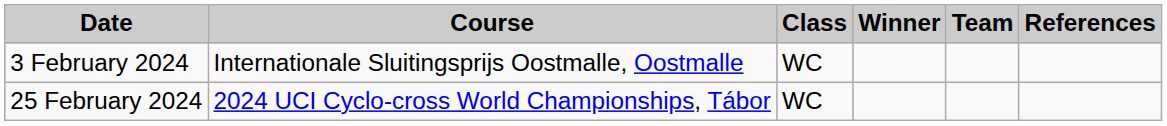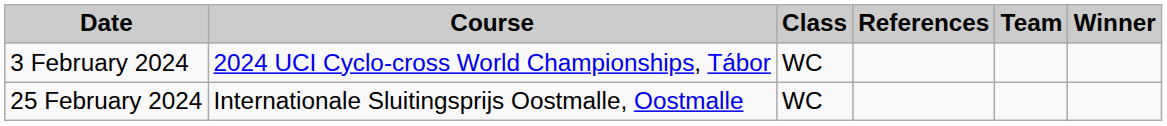columns swapped: Winner <-> References
3 February 2024 | Course: Internationale Sluitingsprijs Oostmalle, Oostmalle -> 2024 UCI Cyclo-cross World Championships, Tábor
25 February 2024 | Course: 2024 UCI Cyclo-cross World Championships, Tábor -> Internationale Sluitingsprijs Oostmalle, Oostmalle
